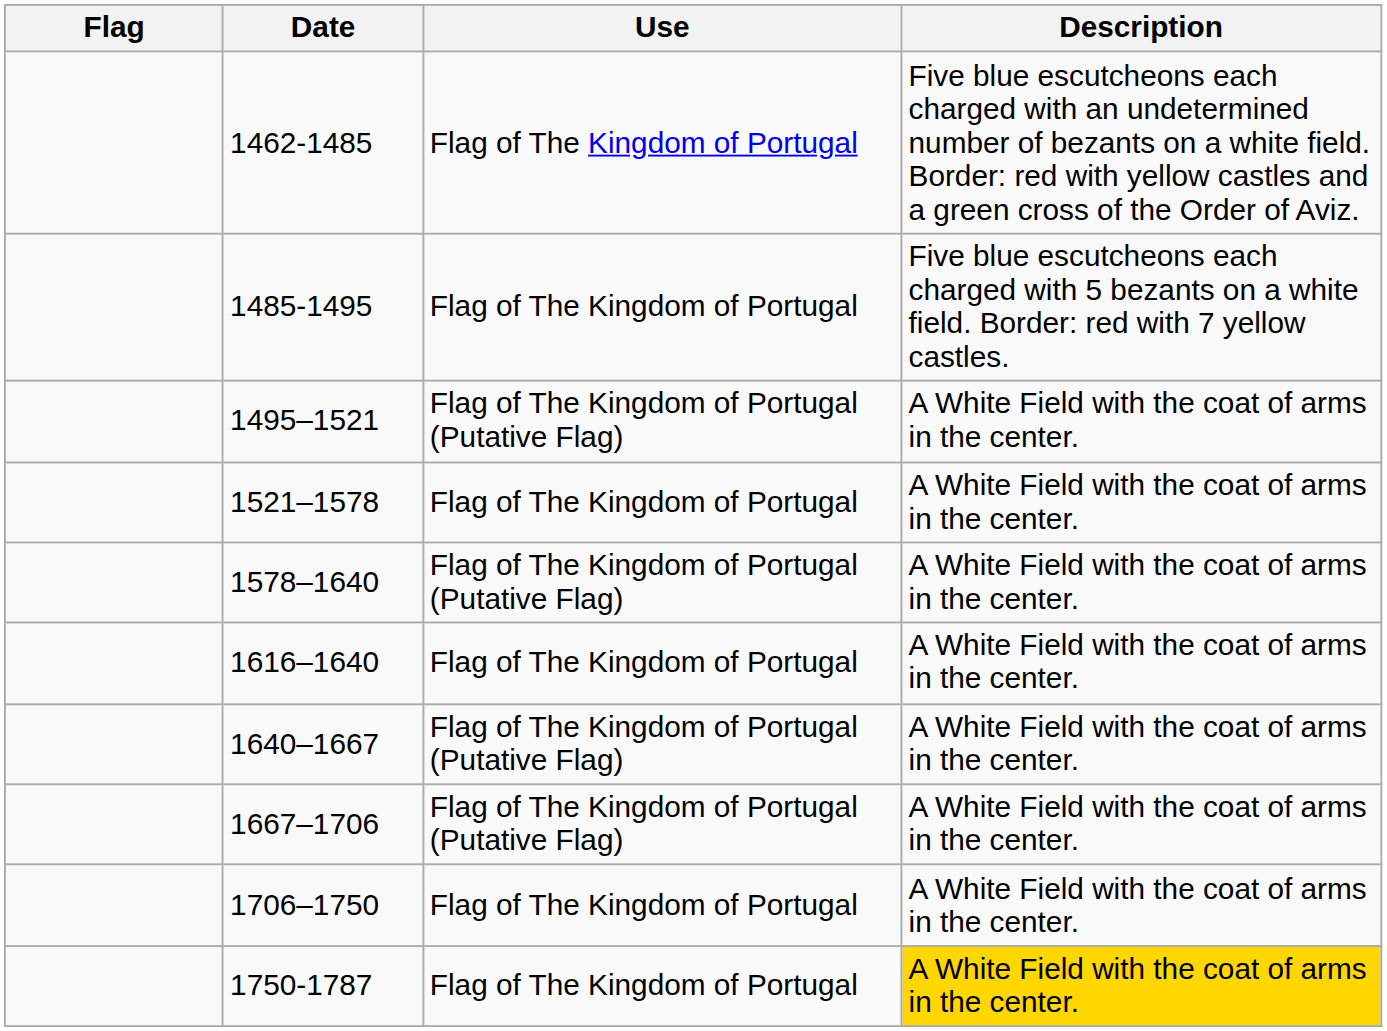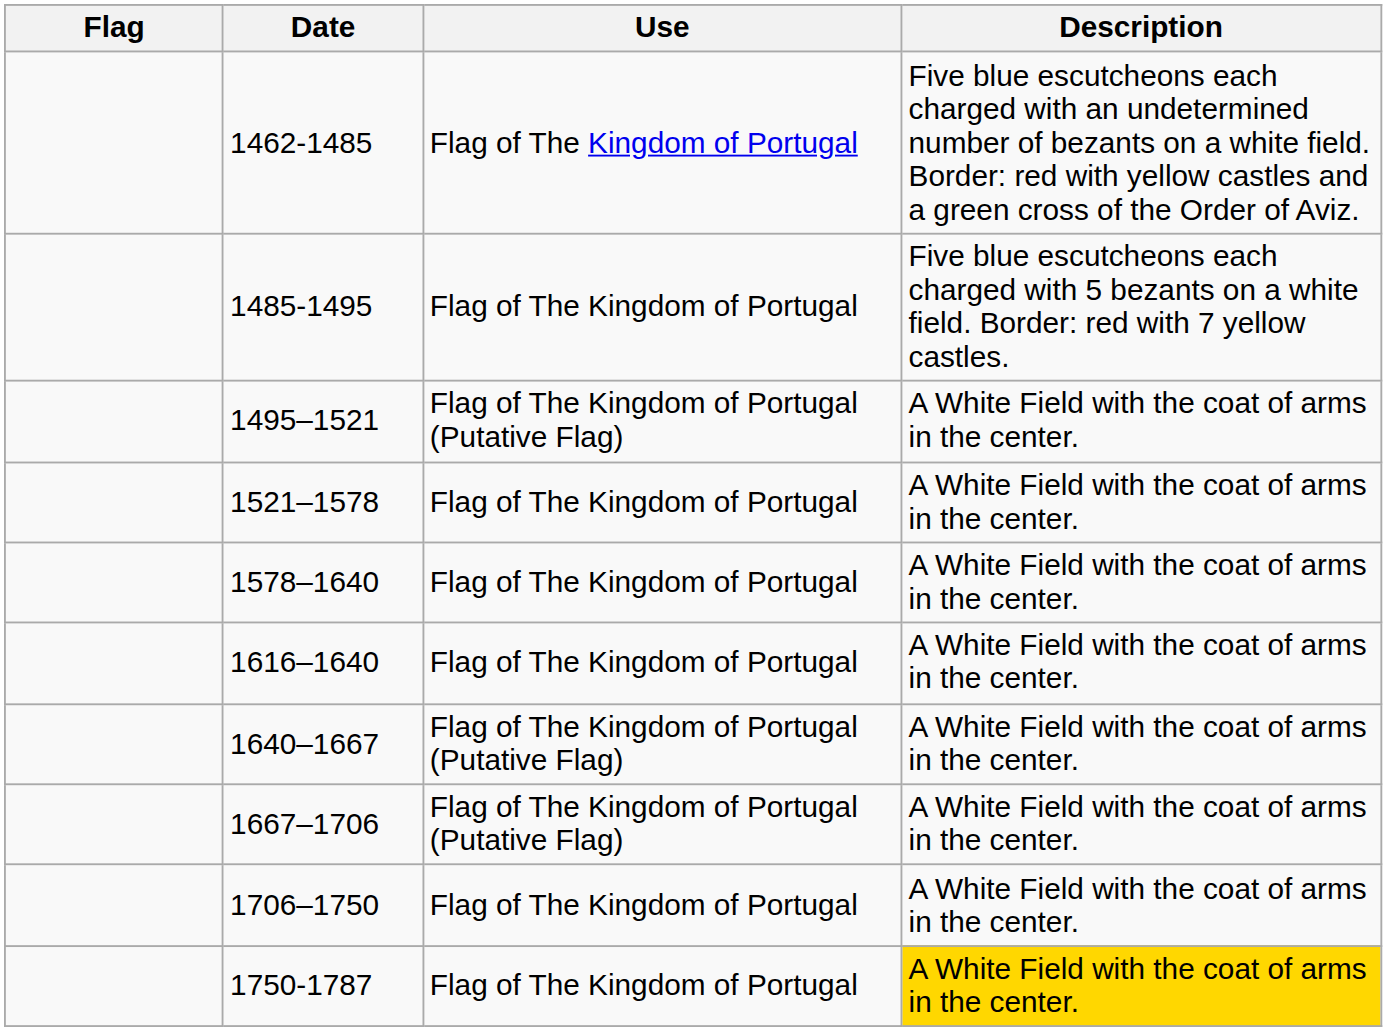1578–1640 | Use: Flag of The Kingdom of Portugal (Putative Flag) -> Flag of The Kingdom of Portugal
